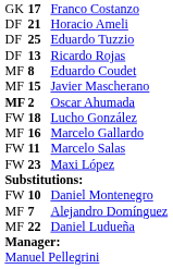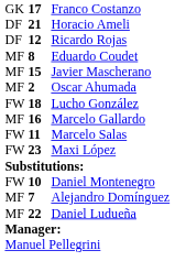- row: DF | 25 | Eduardo Tuzzio
Ricardo Rojas | column 2: 13 -> 12
Oscar Ahumada | column 1: bold -> normal
